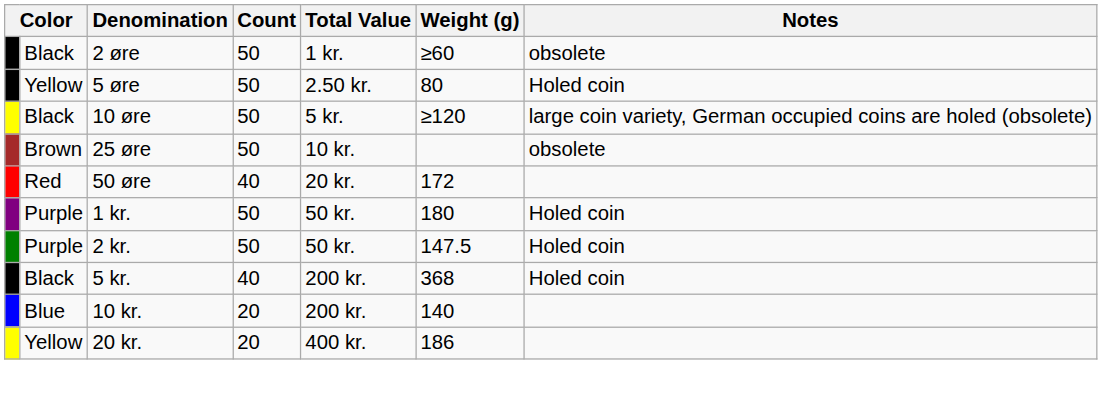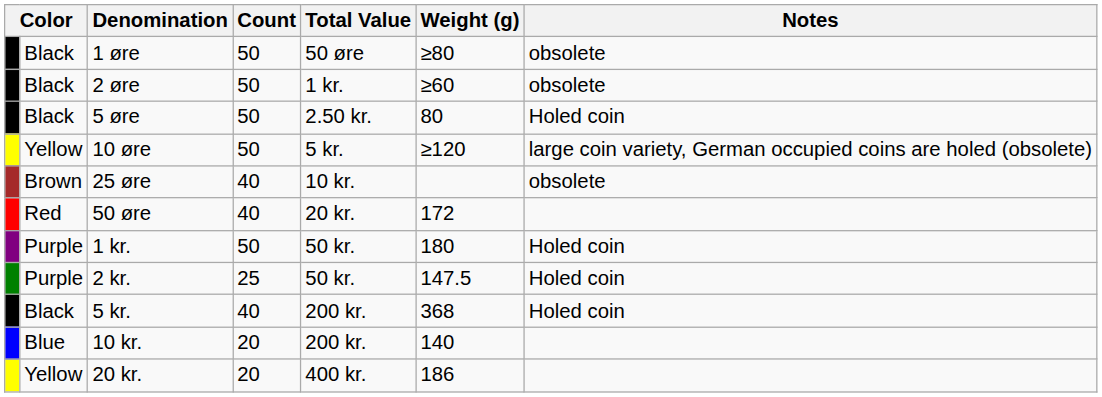+ row: Black | 1 øre | 50 | 50 øre | ≥80 | obsolete
5 øre | column 2: Yellow -> Black
10 øre | column 2: Black -> Yellow
25 øre | Count: 50 -> 40
2 kr. | Count: 50 -> 25
